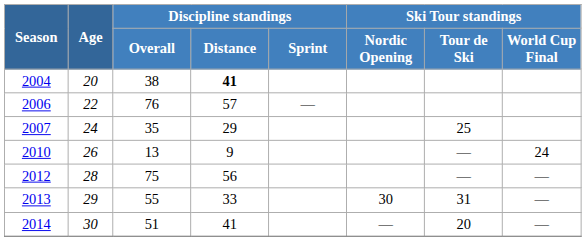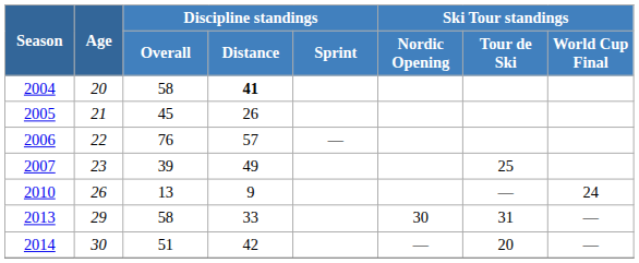2004 | Discipline standings / Overall: 38 -> 58
+ row: 2005 | 21 | 45 | 26
2007 | Age: 24 -> 23
2007 | Discipline standings / Overall: 35 -> 39
2007 | Discipline standings / Distance: 29 -> 49
- row: 2012 | 28 | 75 | 56 | — | —
2013 | Discipline standings / Overall: 55 -> 58
2014 | Discipline standings / Distance: 41 -> 42
